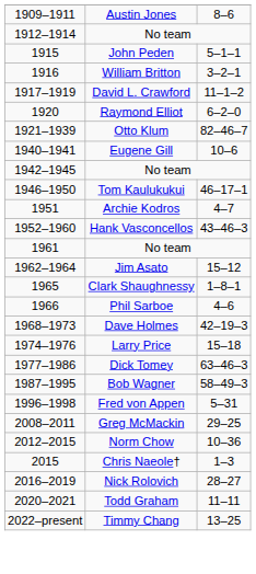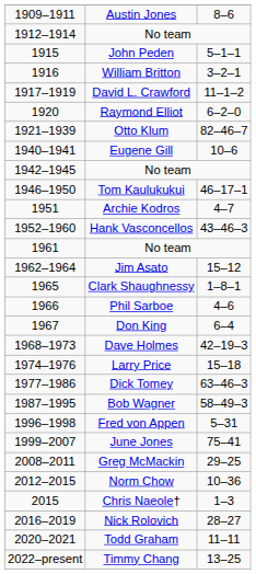+ row: 1967 | Don King | 6–4
+ row: 1999–2007 | June Jones | 75–41
